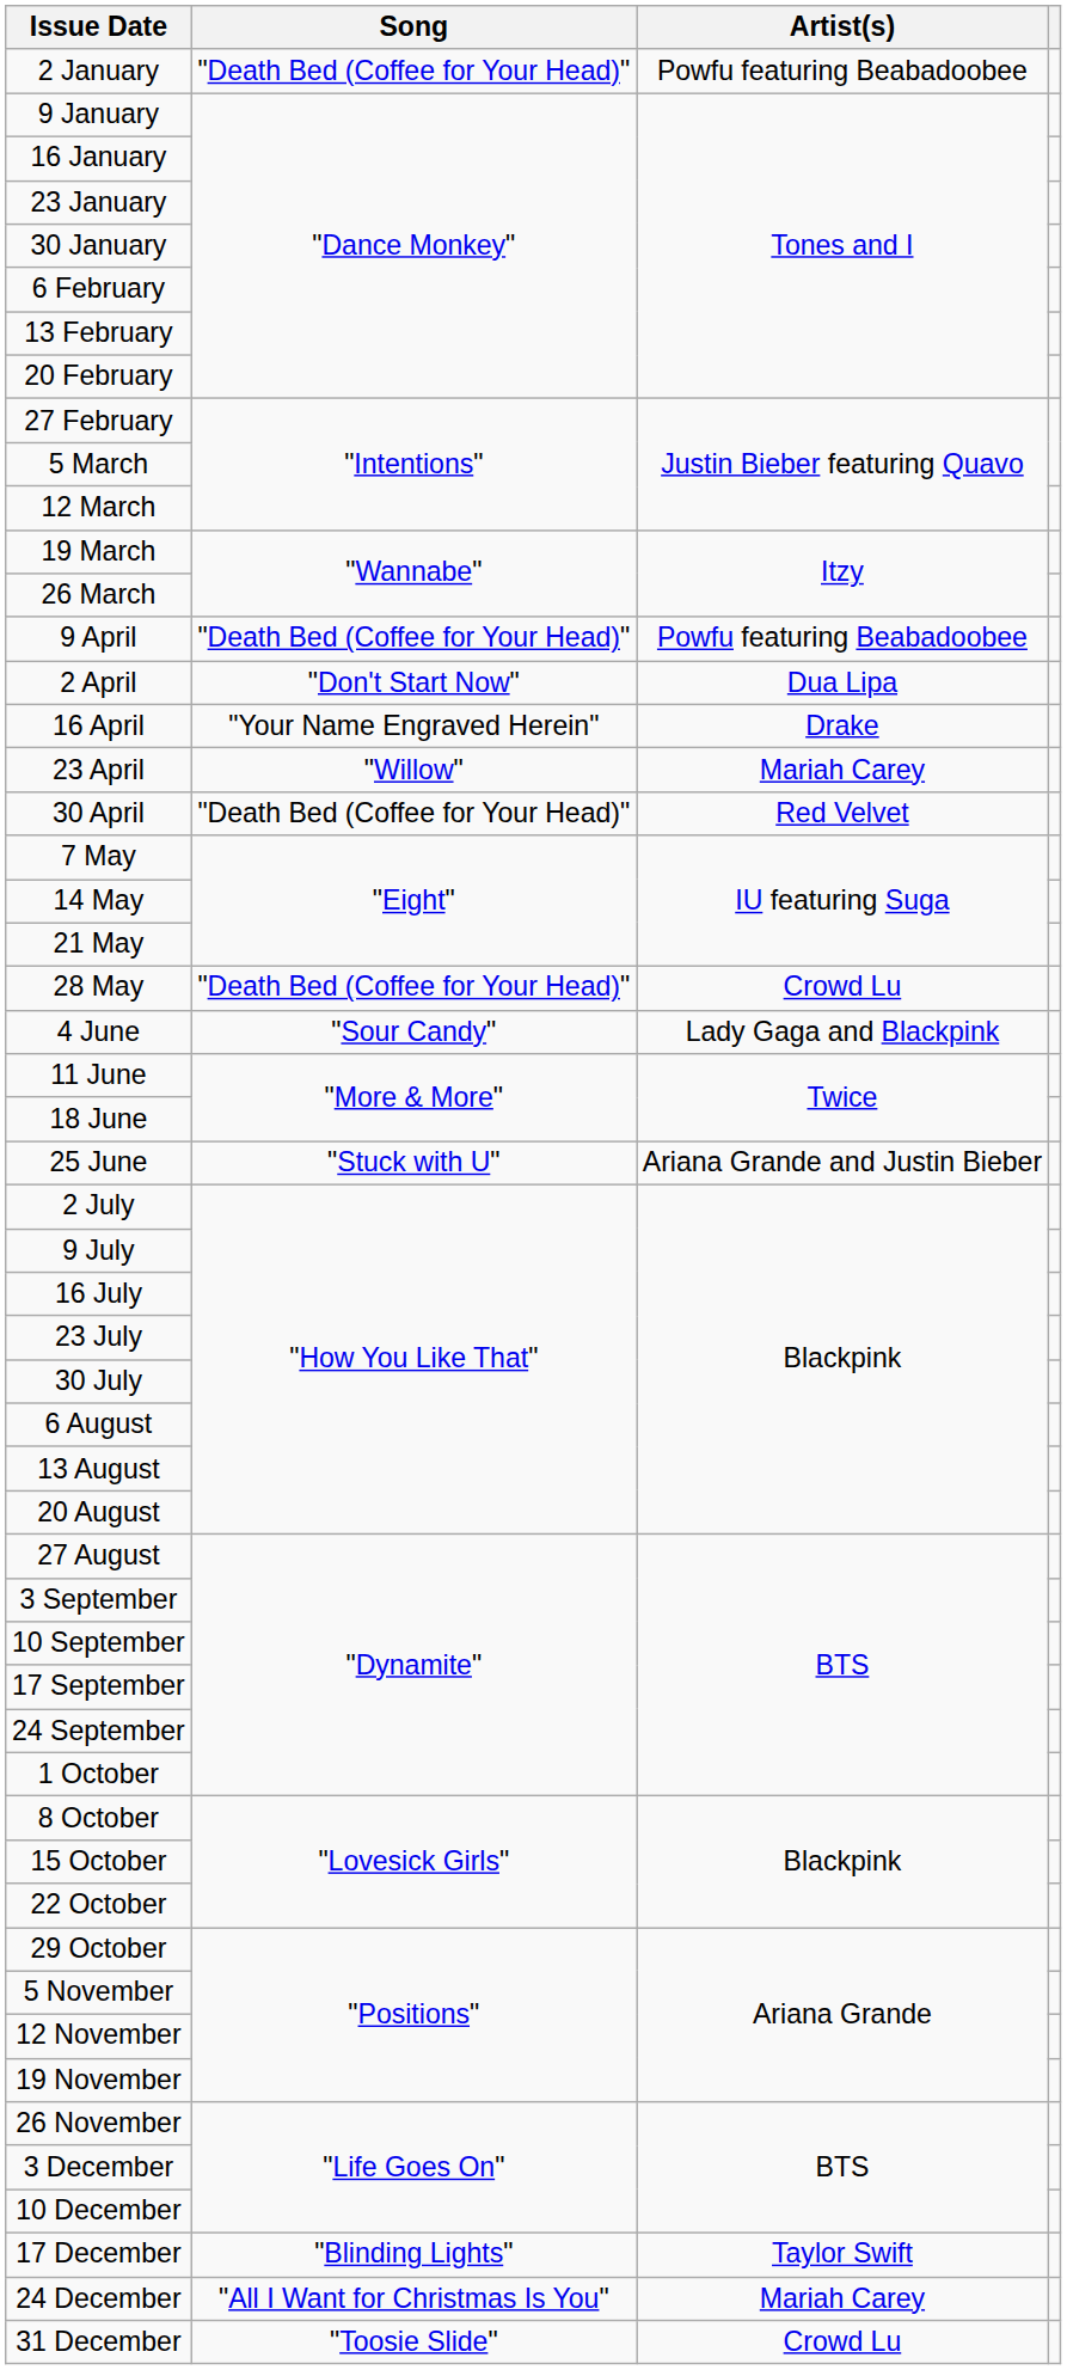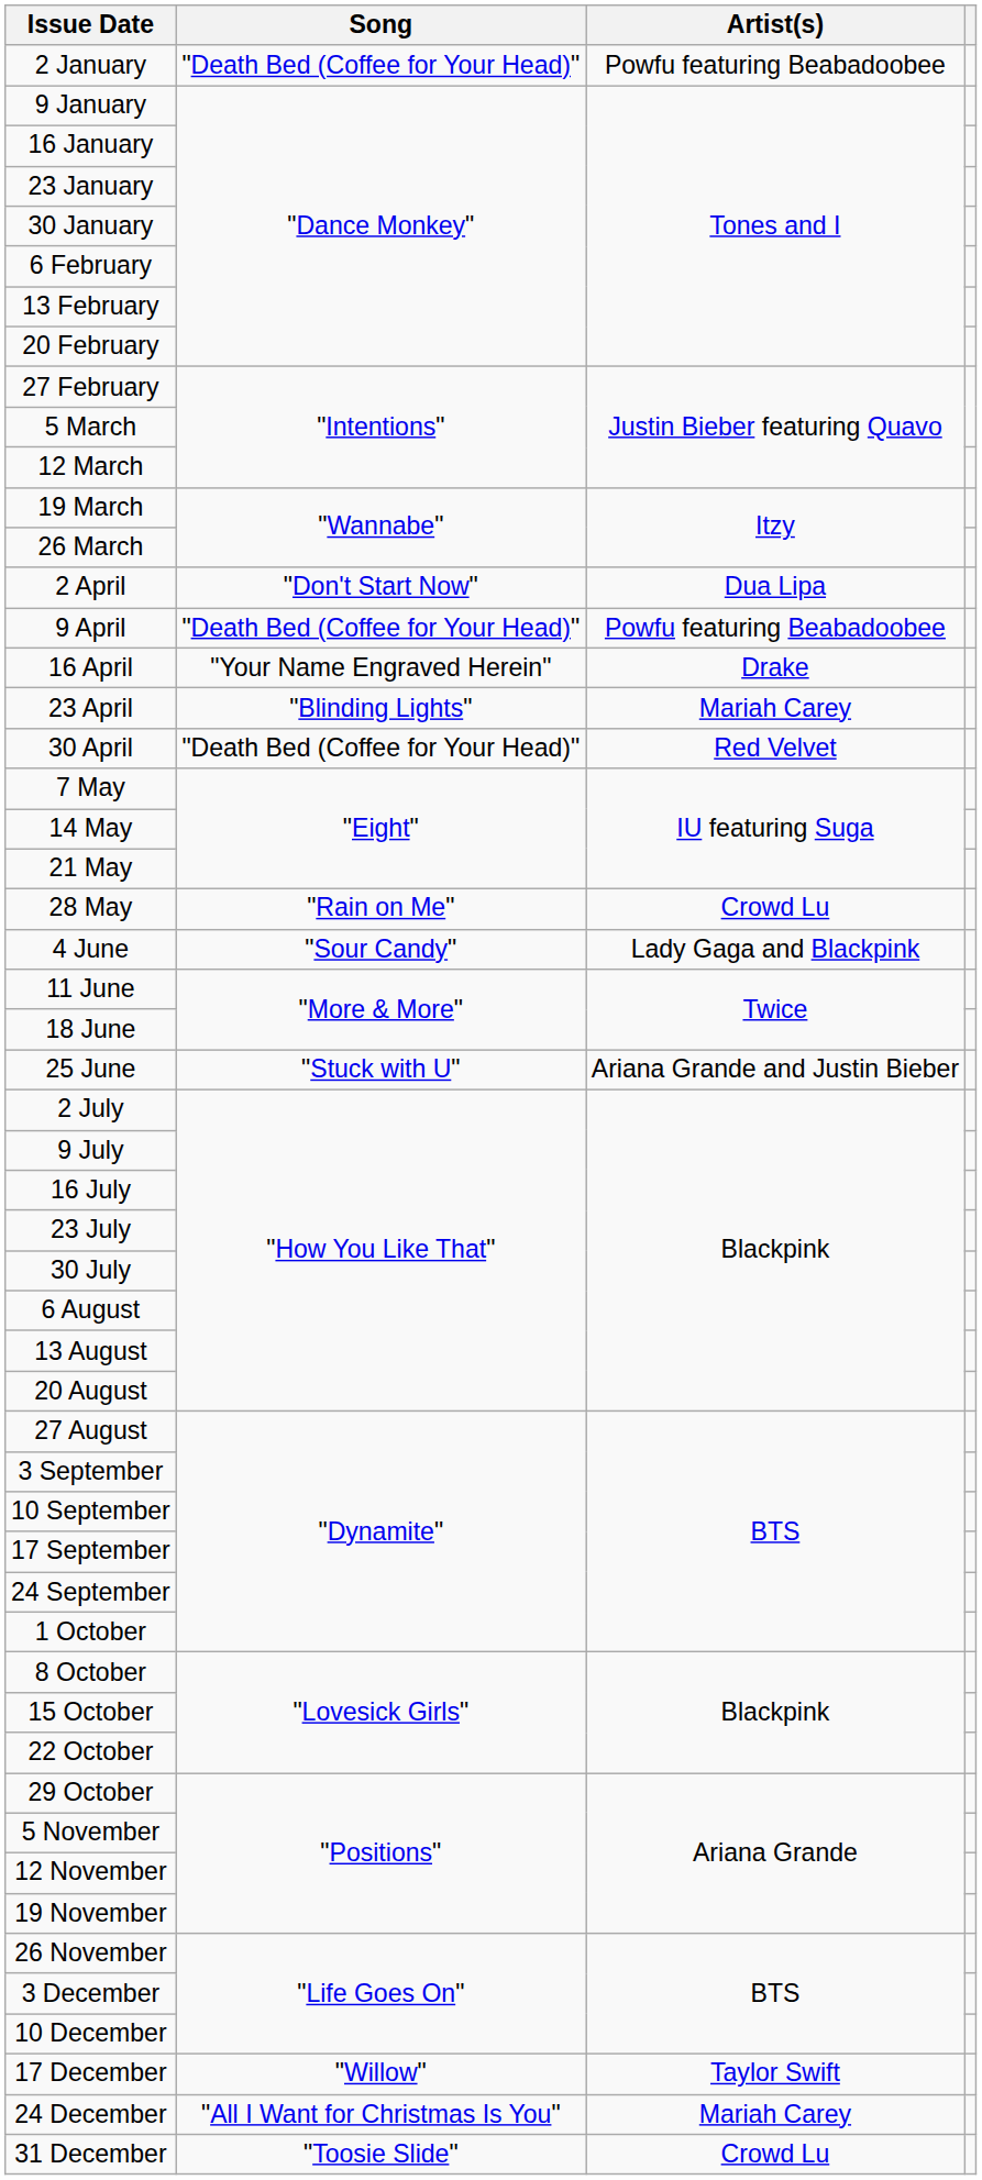rows swapped: 2 April <-> 9 April
23 April | Song: "Willow" -> "Blinding Lights"
28 May | Song: "Death Bed (Coffee for Your Head)" -> "Rain on Me"
17 December | Song: "Blinding Lights" -> "Willow"
